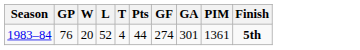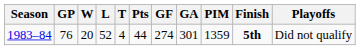+ column: Playoffs | Did not qualify
1983–84 | PIM: 1361 -> 1359
